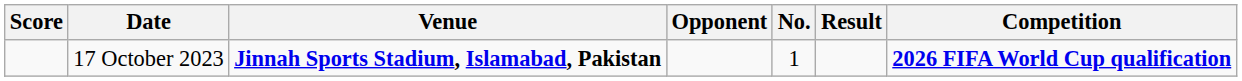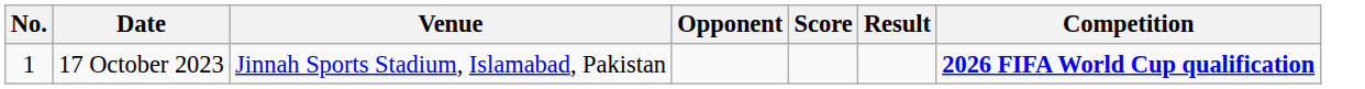columns swapped: No. <-> Score
17 October 2023 | Venue: bold -> normal
